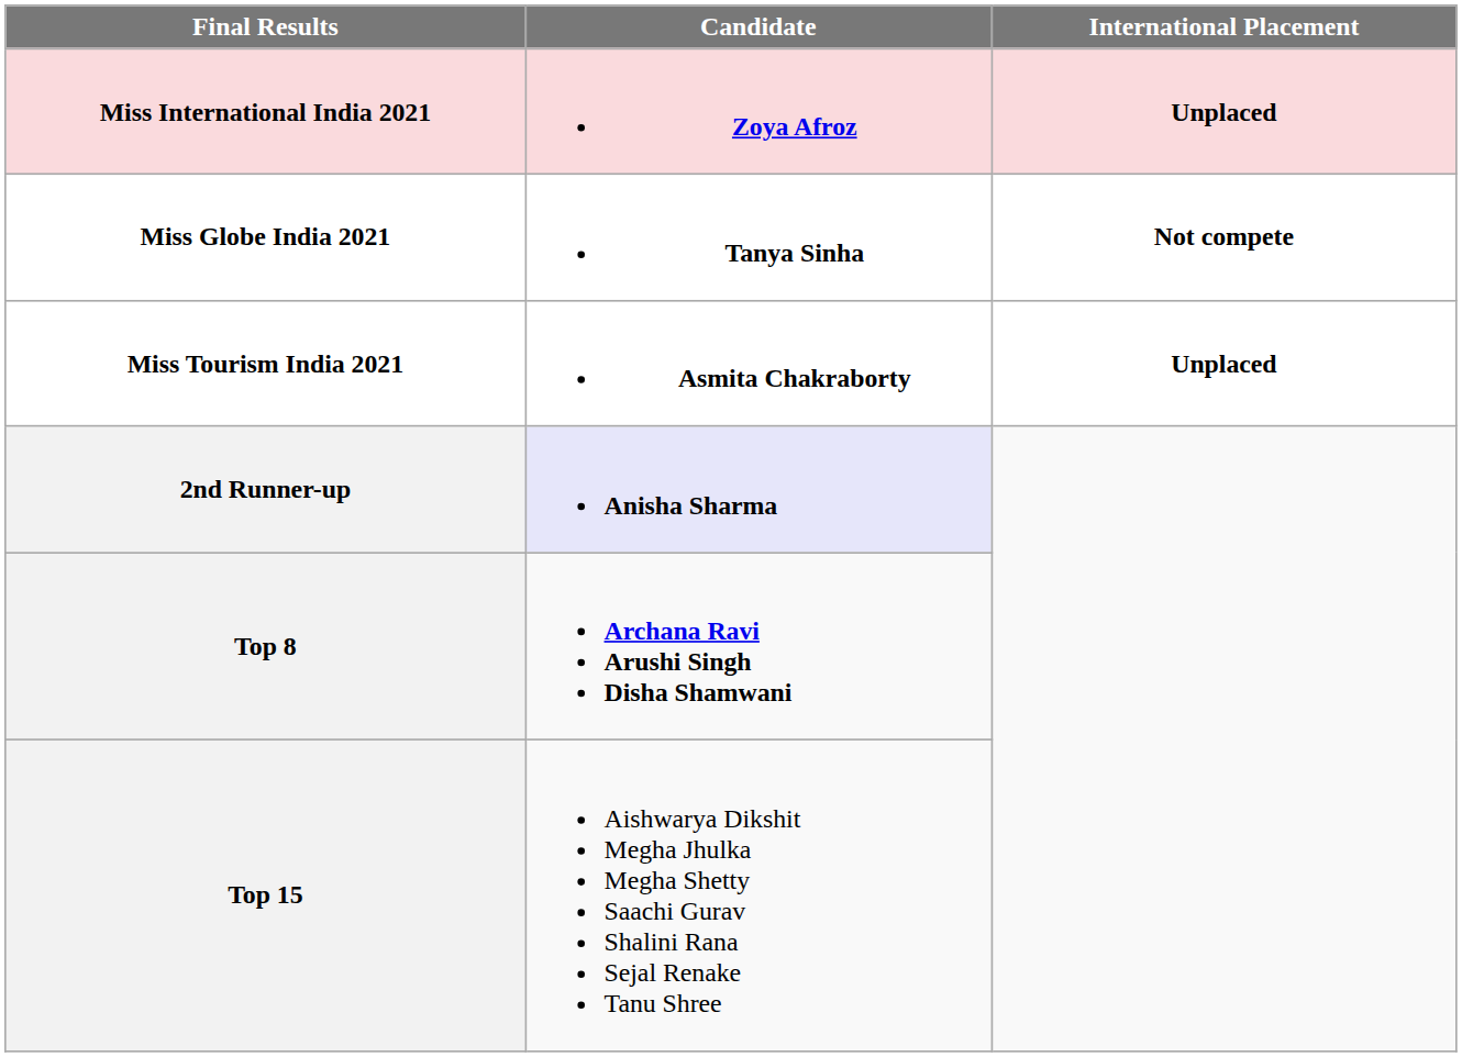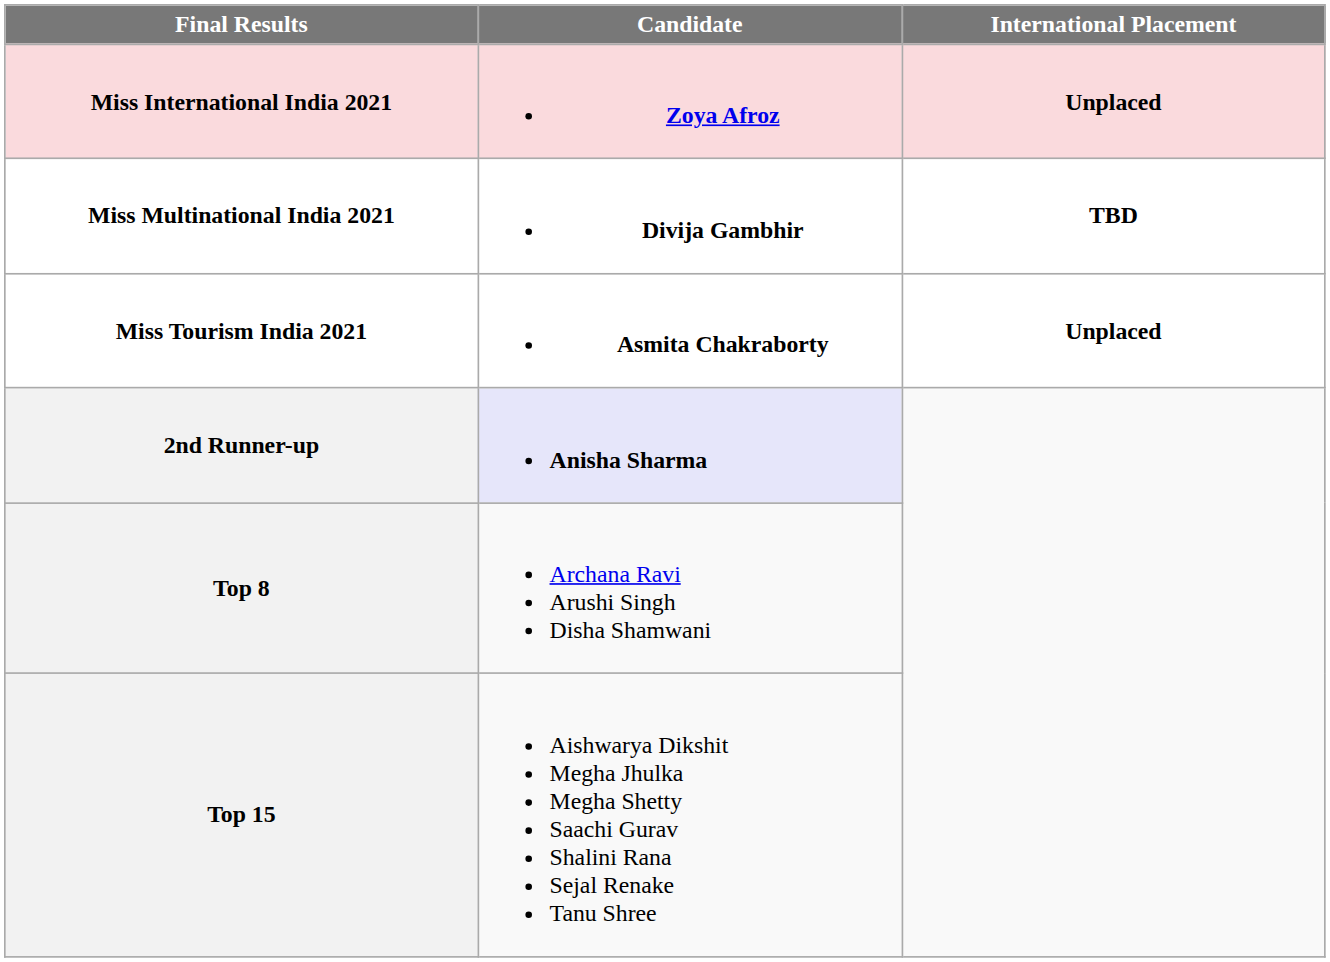+ row: Miss Multinational India 2021 | Divija Gambhir | TBD
- row: Miss Globe India 2021 | Tanya Sinha | Not compete
Top 8 | Candidate: bold -> normal
